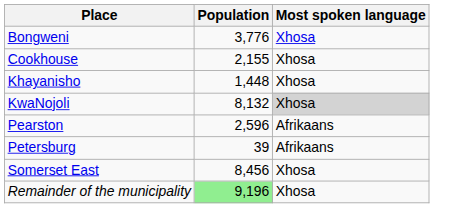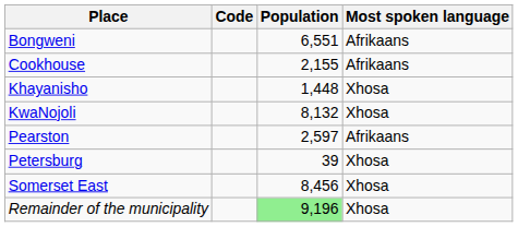+ column: Code
Bongweni | Population: 3,776 -> 6,551
Bongweni | Most spoken language: Xhosa -> Afrikaans
Cookhouse | Most spoken language: Xhosa -> Afrikaans
KwaNojoli | Most spoken language: lightgrey background -> no background
Pearston | Population: 2,596 -> 2,597
Petersburg | Most spoken language: Afrikaans -> Xhosa
